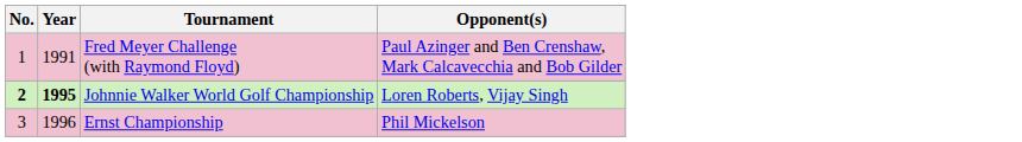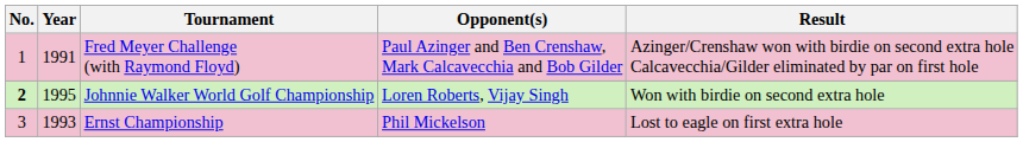+ column: Result | Azinger/Crenshaw won with birdie on second extra hole Calcavecchia/Gilder eliminated by par on first hole | Won with birdie on second extra hole | Lost to eagle on first extra hole
Johnnie Walker World Golf Championship | Year: bold -> normal
Ernst Championship | Year: 1996 -> 1993
